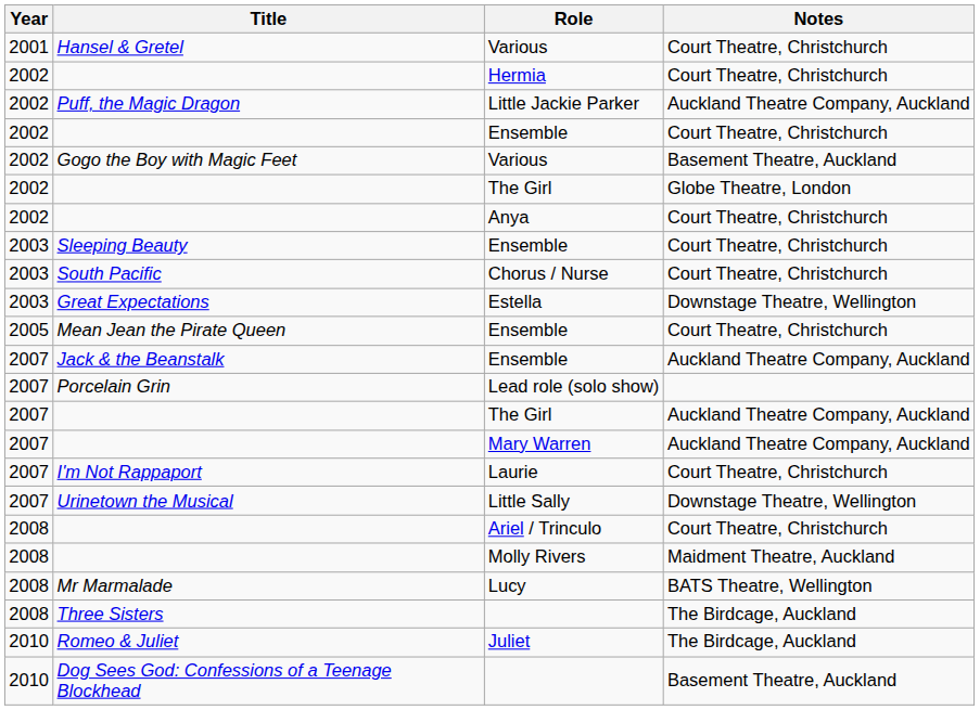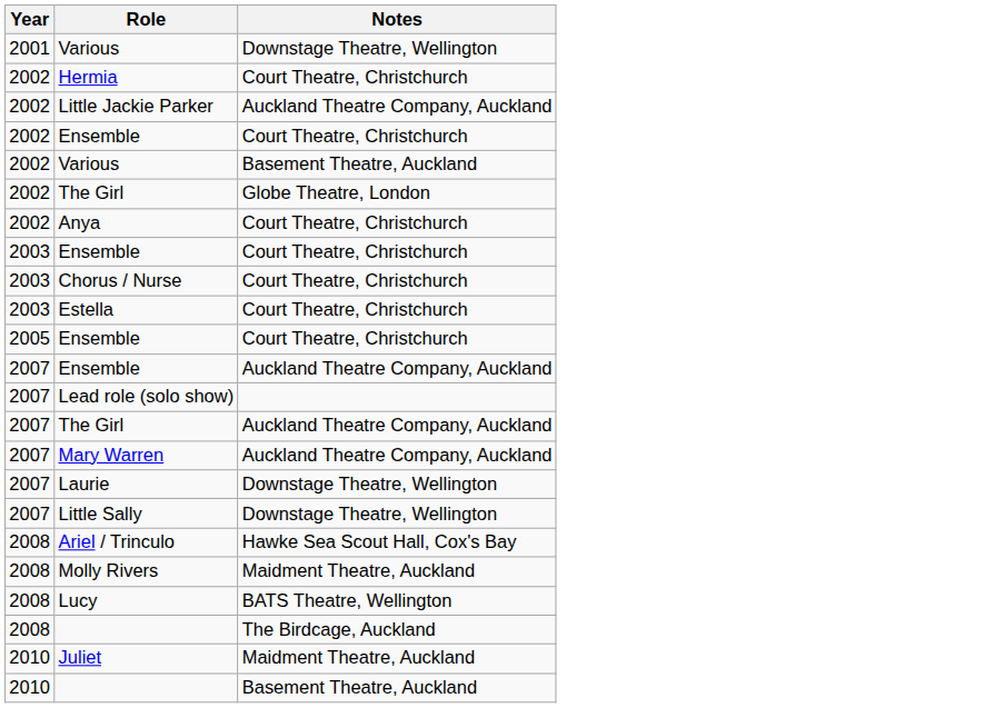- column: Title | Hansel & Gretel | Puff, the Magic Dragon | Gogo the Boy with Magic Feet | Sleeping Beauty | South Pacific | Great Expectations | Mean Jean the Pirate Queen | Jack & the Beanstalk | Porcelain Grin | I'm Not Rappaport | Urinetown the Musical | Mr Marmalade | Three Sisters | Romeo & Juliet | Dog Sees God: Confessions of a Teenage Blockhead
2001 / Various | Notes: Court Theatre, Christchurch -> Downstage Theatre, Wellington
Estella | Notes: Downstage Theatre, Wellington -> Court Theatre, Christchurch
Laurie | Notes: Court Theatre, Christchurch -> Downstage Theatre, Wellington
Ariel / Trinculo | Notes: Court Theatre, Christchurch -> Hawke Sea Scout Hall, Cox's Bay
Juliet | Notes: The Birdcage, Auckland -> Maidment Theatre, Auckland
